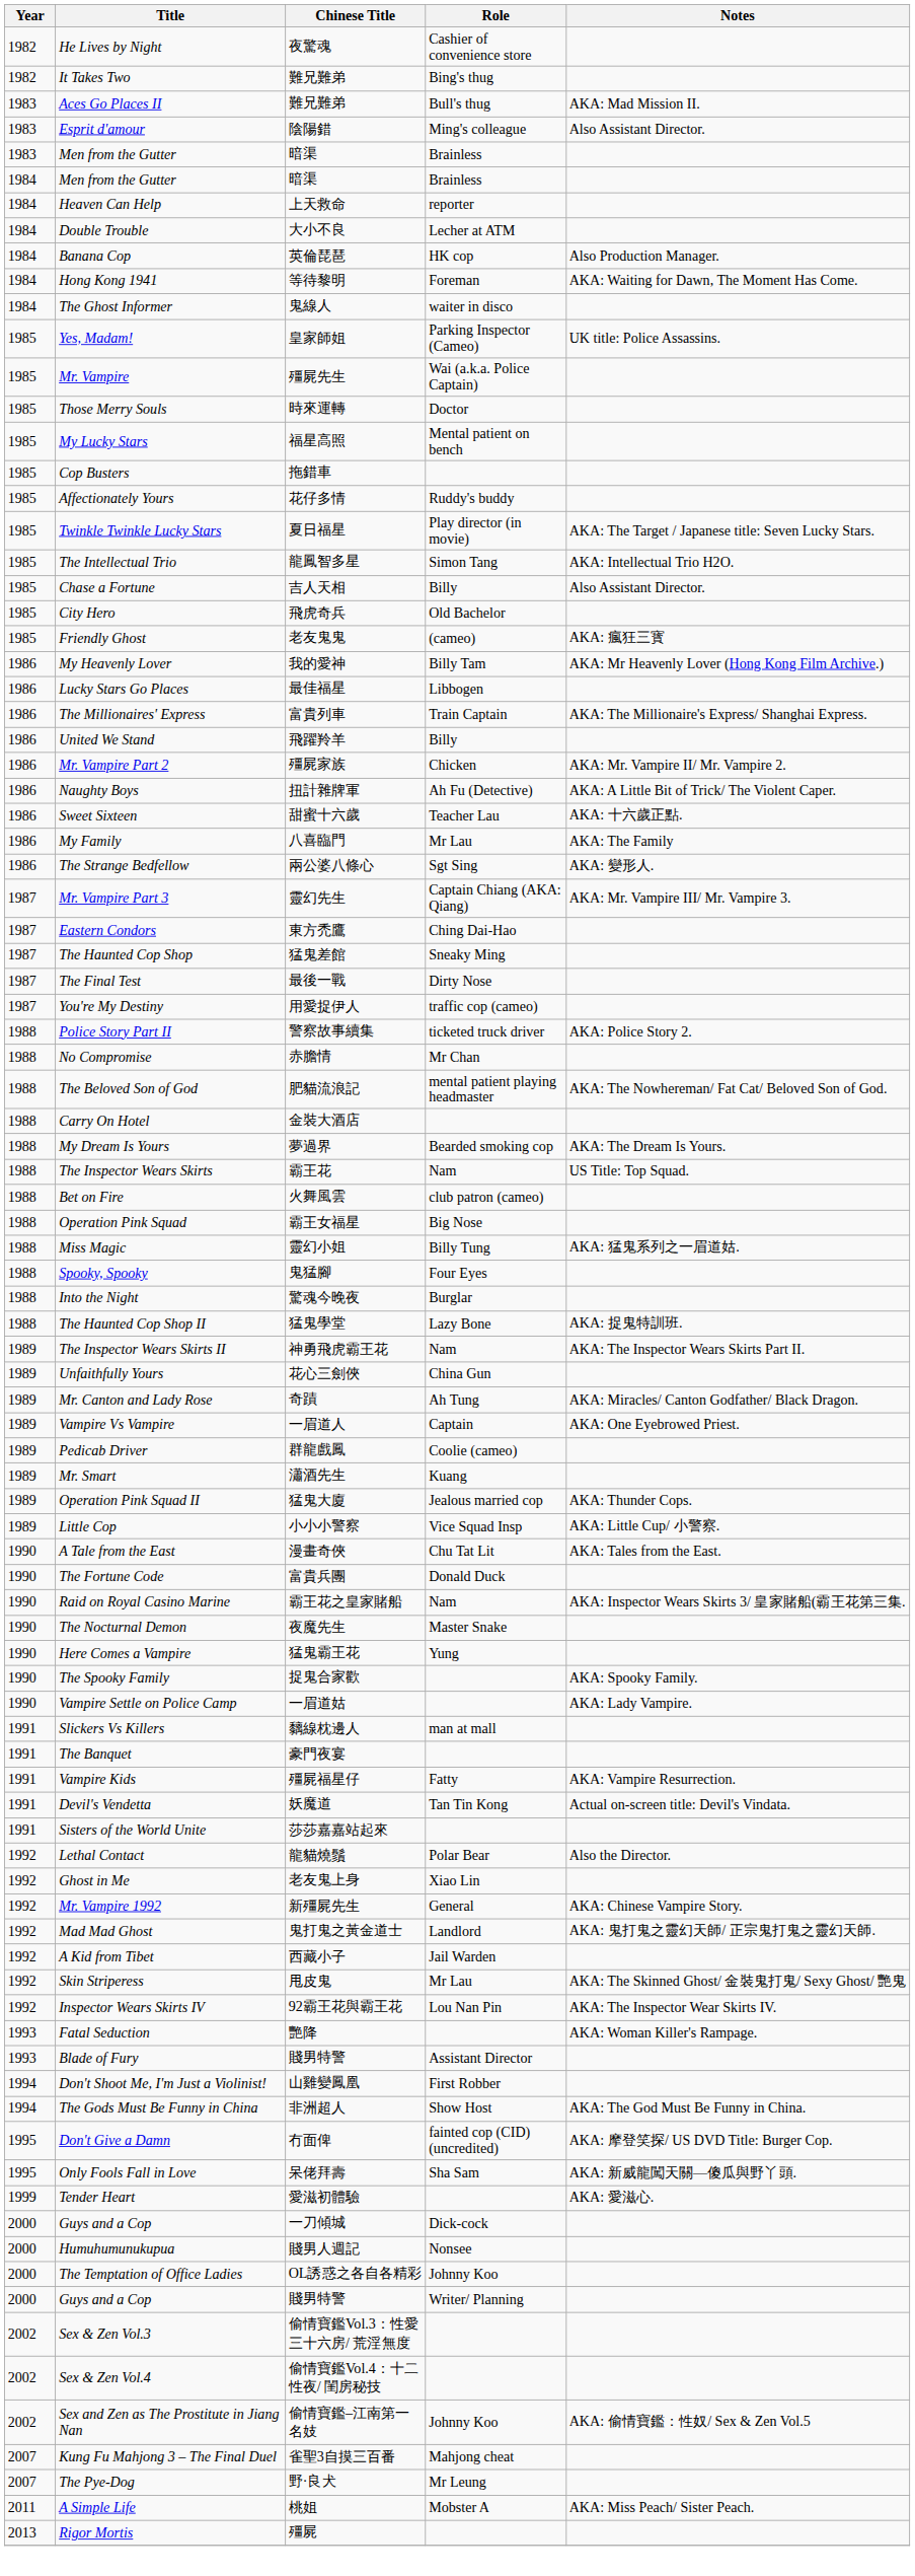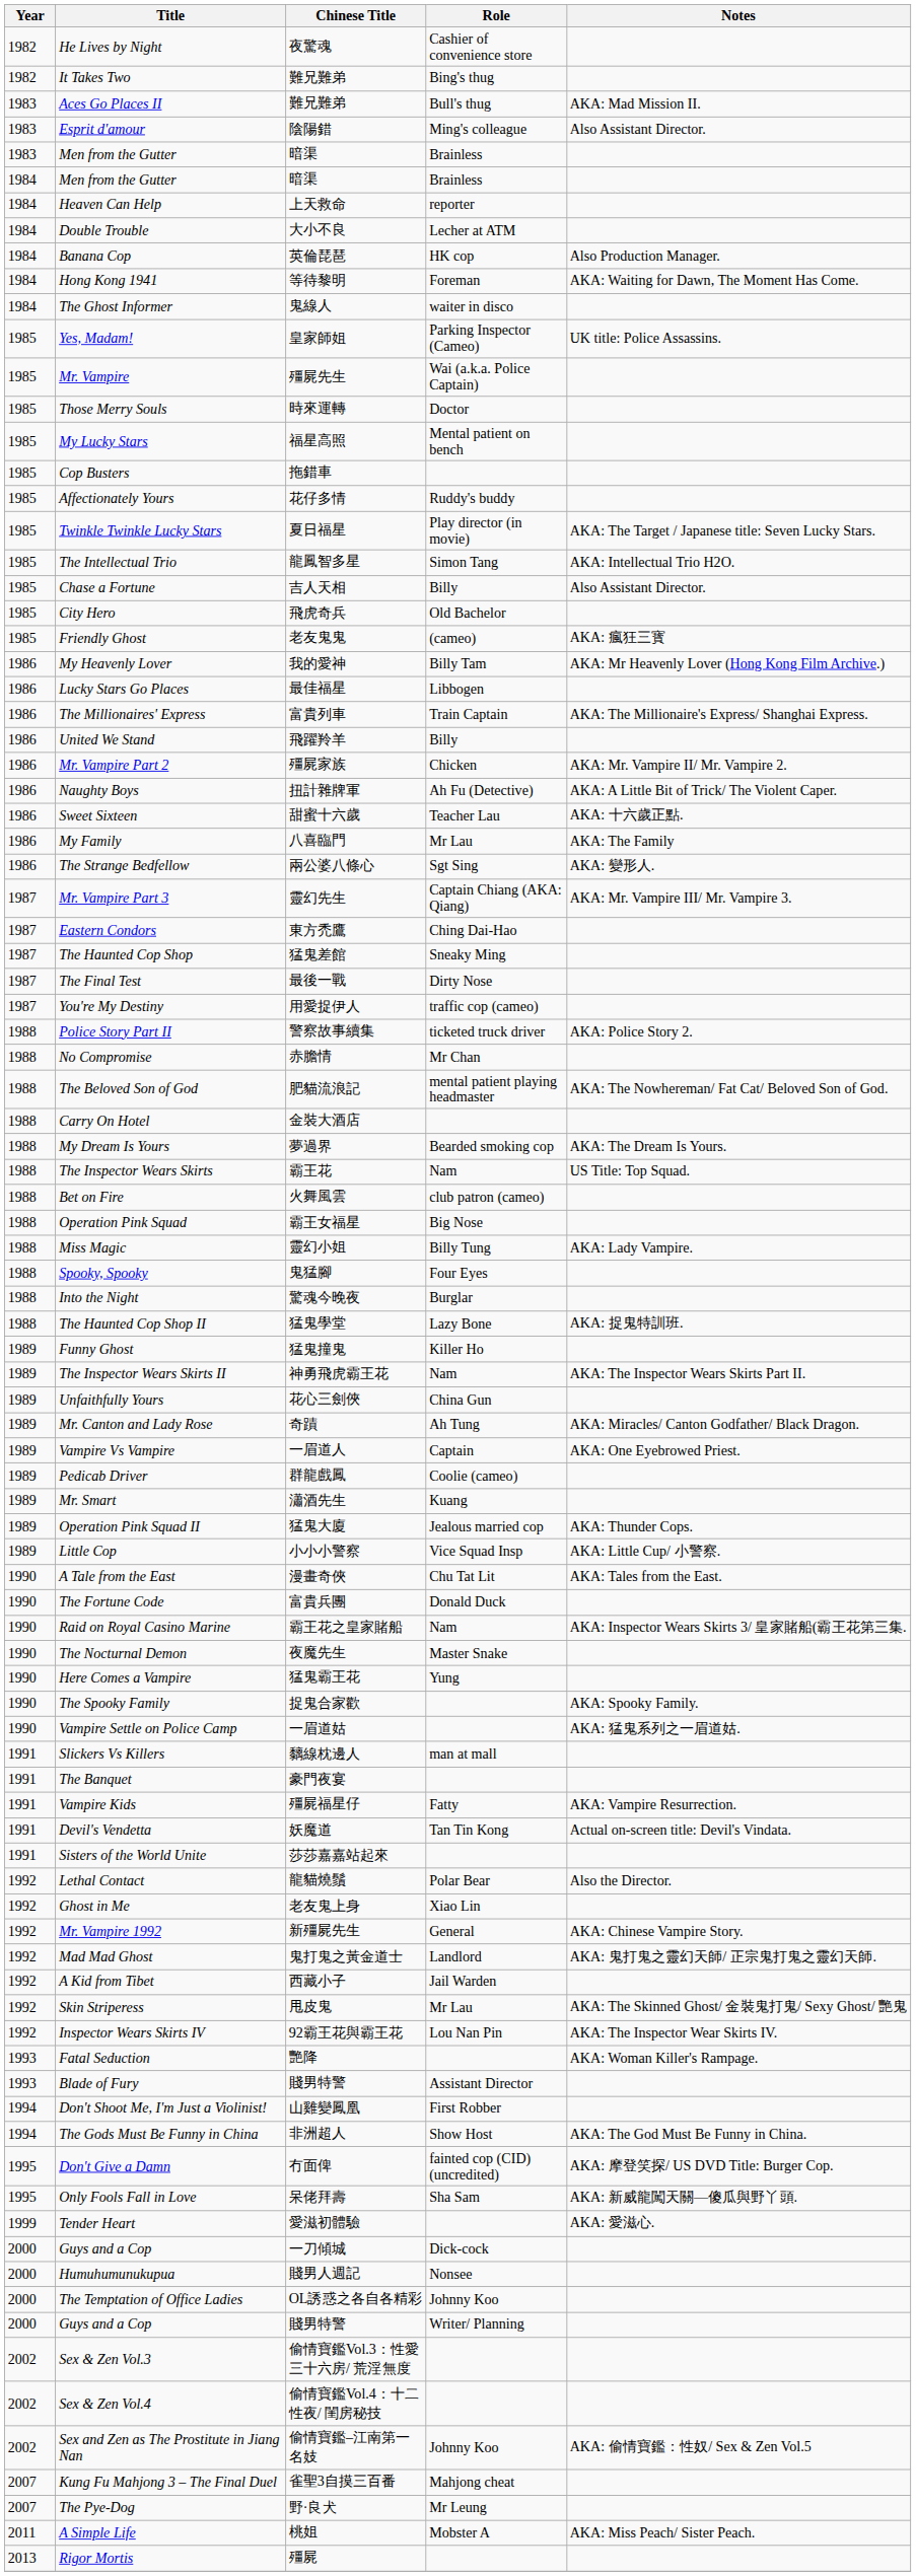Miss Magic | Notes: AKA: 猛鬼系列之一眉道姑. -> AKA: Lady Vampire.
+ row: 1989 | Funny Ghost | 猛鬼撞鬼 | Killer Ho
Vampire Settle on Police Camp | Notes: AKA: Lady Vampire. -> AKA: 猛鬼系列之一眉道姑.
